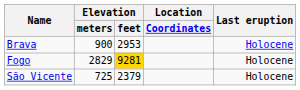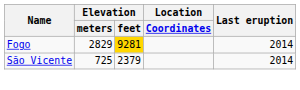- row: Brava | 900 | 2953 | Holocene
Fogo | Last eruption: Holocene -> 2014
São Vicente | Last eruption: Holocene -> 2014
